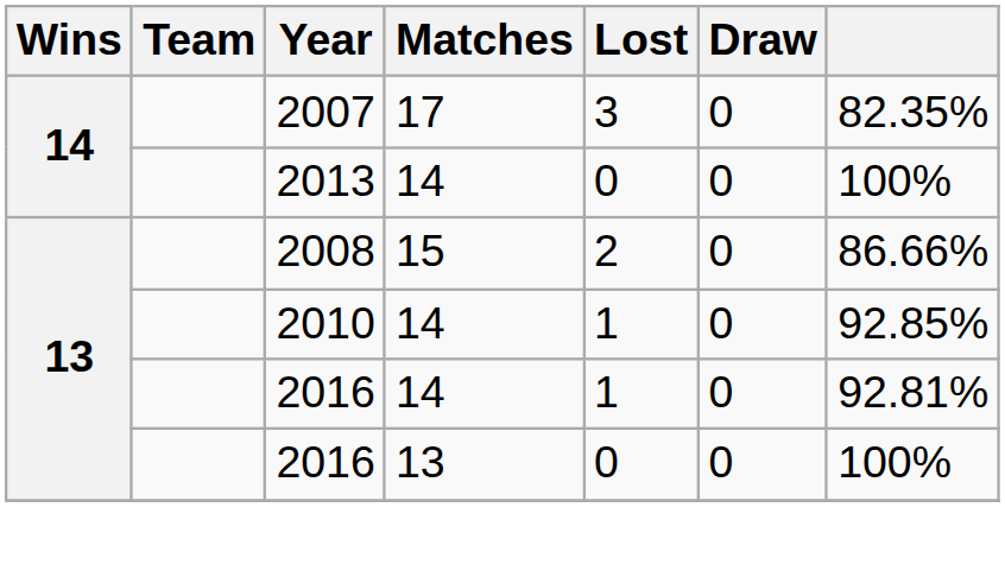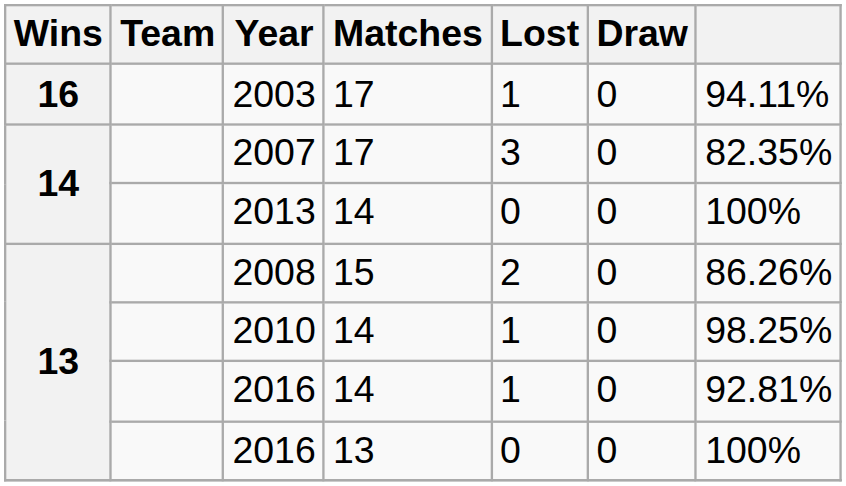+ row: 16 | 2003 | 17 | 1 | 0 | 94.11%
2008 | column 7: 86.66% -> 86.26%
2010 | column 7: 92.85% -> 98.25%
